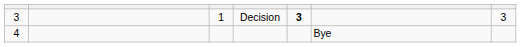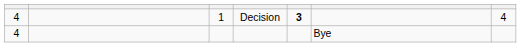Decision | column 1: 3 -> 4
Decision | column 7: 3 -> 4
